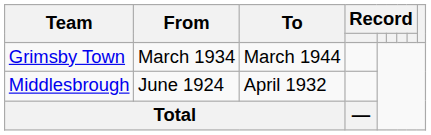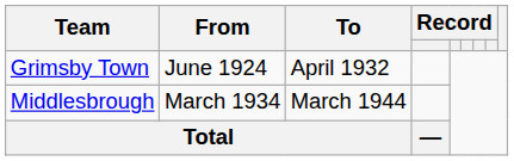Grimsby Town | From: March 1934 -> June 1924
Grimsby Town | To: March 1944 -> April 1932
Middlesbrough | From: June 1924 -> March 1934
Middlesbrough | To: April 1932 -> March 1944
